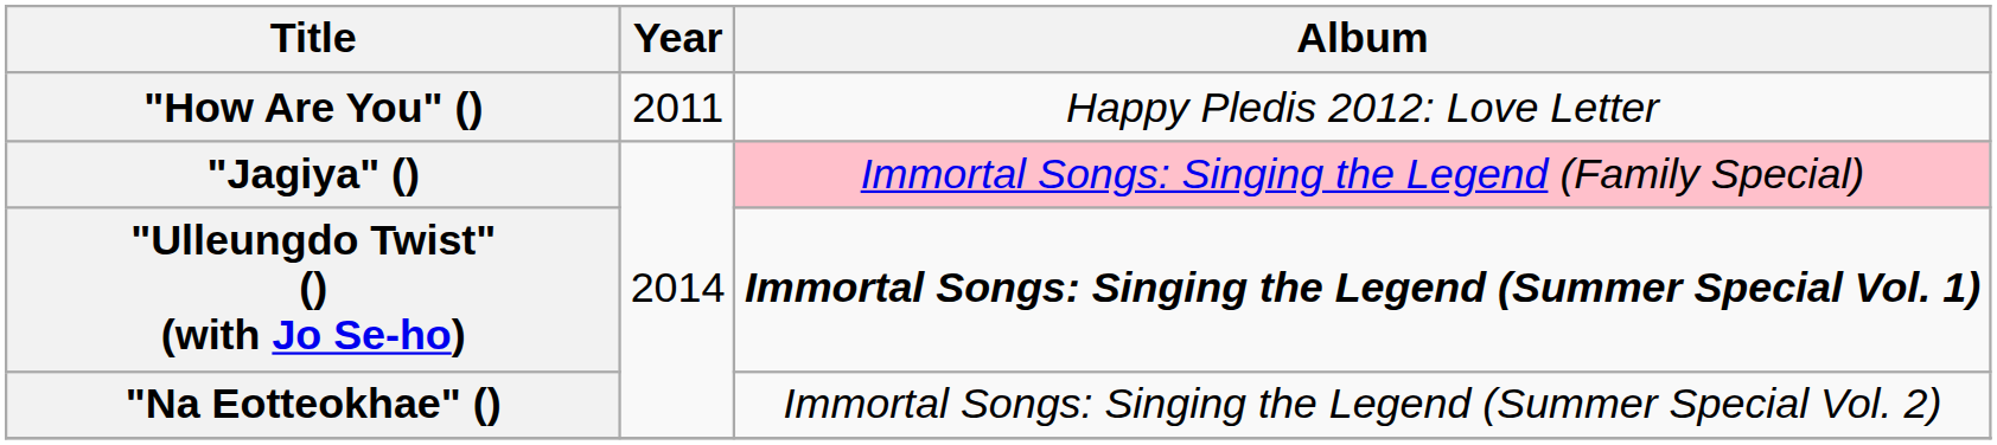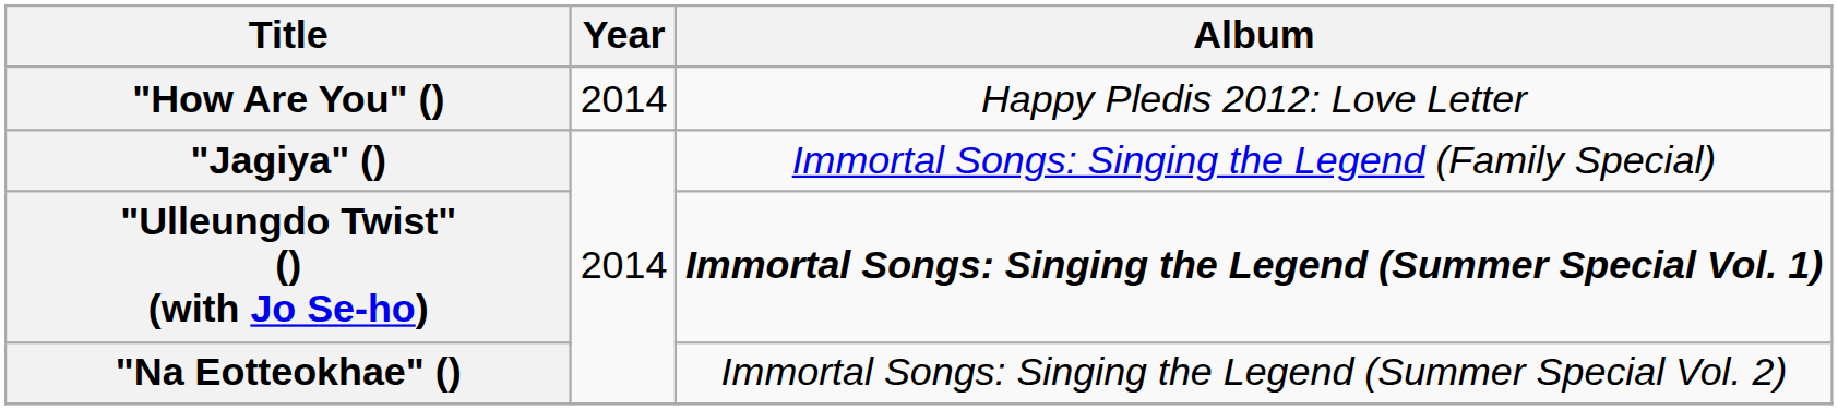"How Are You" () | Year: 2011 -> 2014
"Jagiya" () | Album: pink background -> no background
